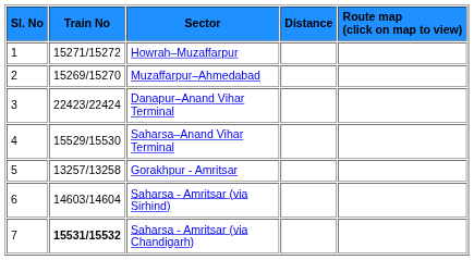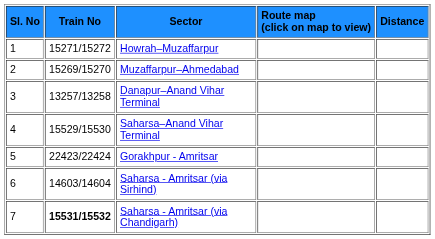columns swapped: Distance <-> Route map (click on map to view)
Danapur–Anand Vihar Terminal | Train No: 22423/22424 -> 13257/13258
Gorakhpur - Amritsar | Train No: 13257/13258 -> 22423/22424
